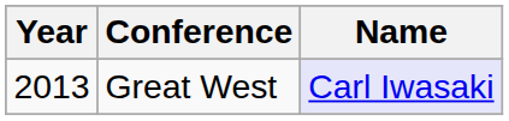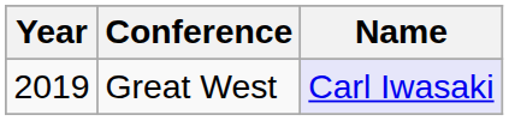Great West | Year: 2013 -> 2019
